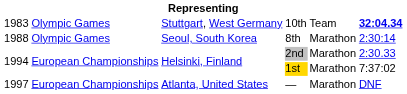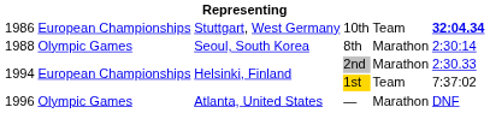10th | column 1: 1983 -> 1986
10th | column 2: Olympic Games -> European Championships
1st | column 5: Marathon -> Team
— | column 1: 1997 -> 1996
— | column 2: European Championships -> Olympic Games
